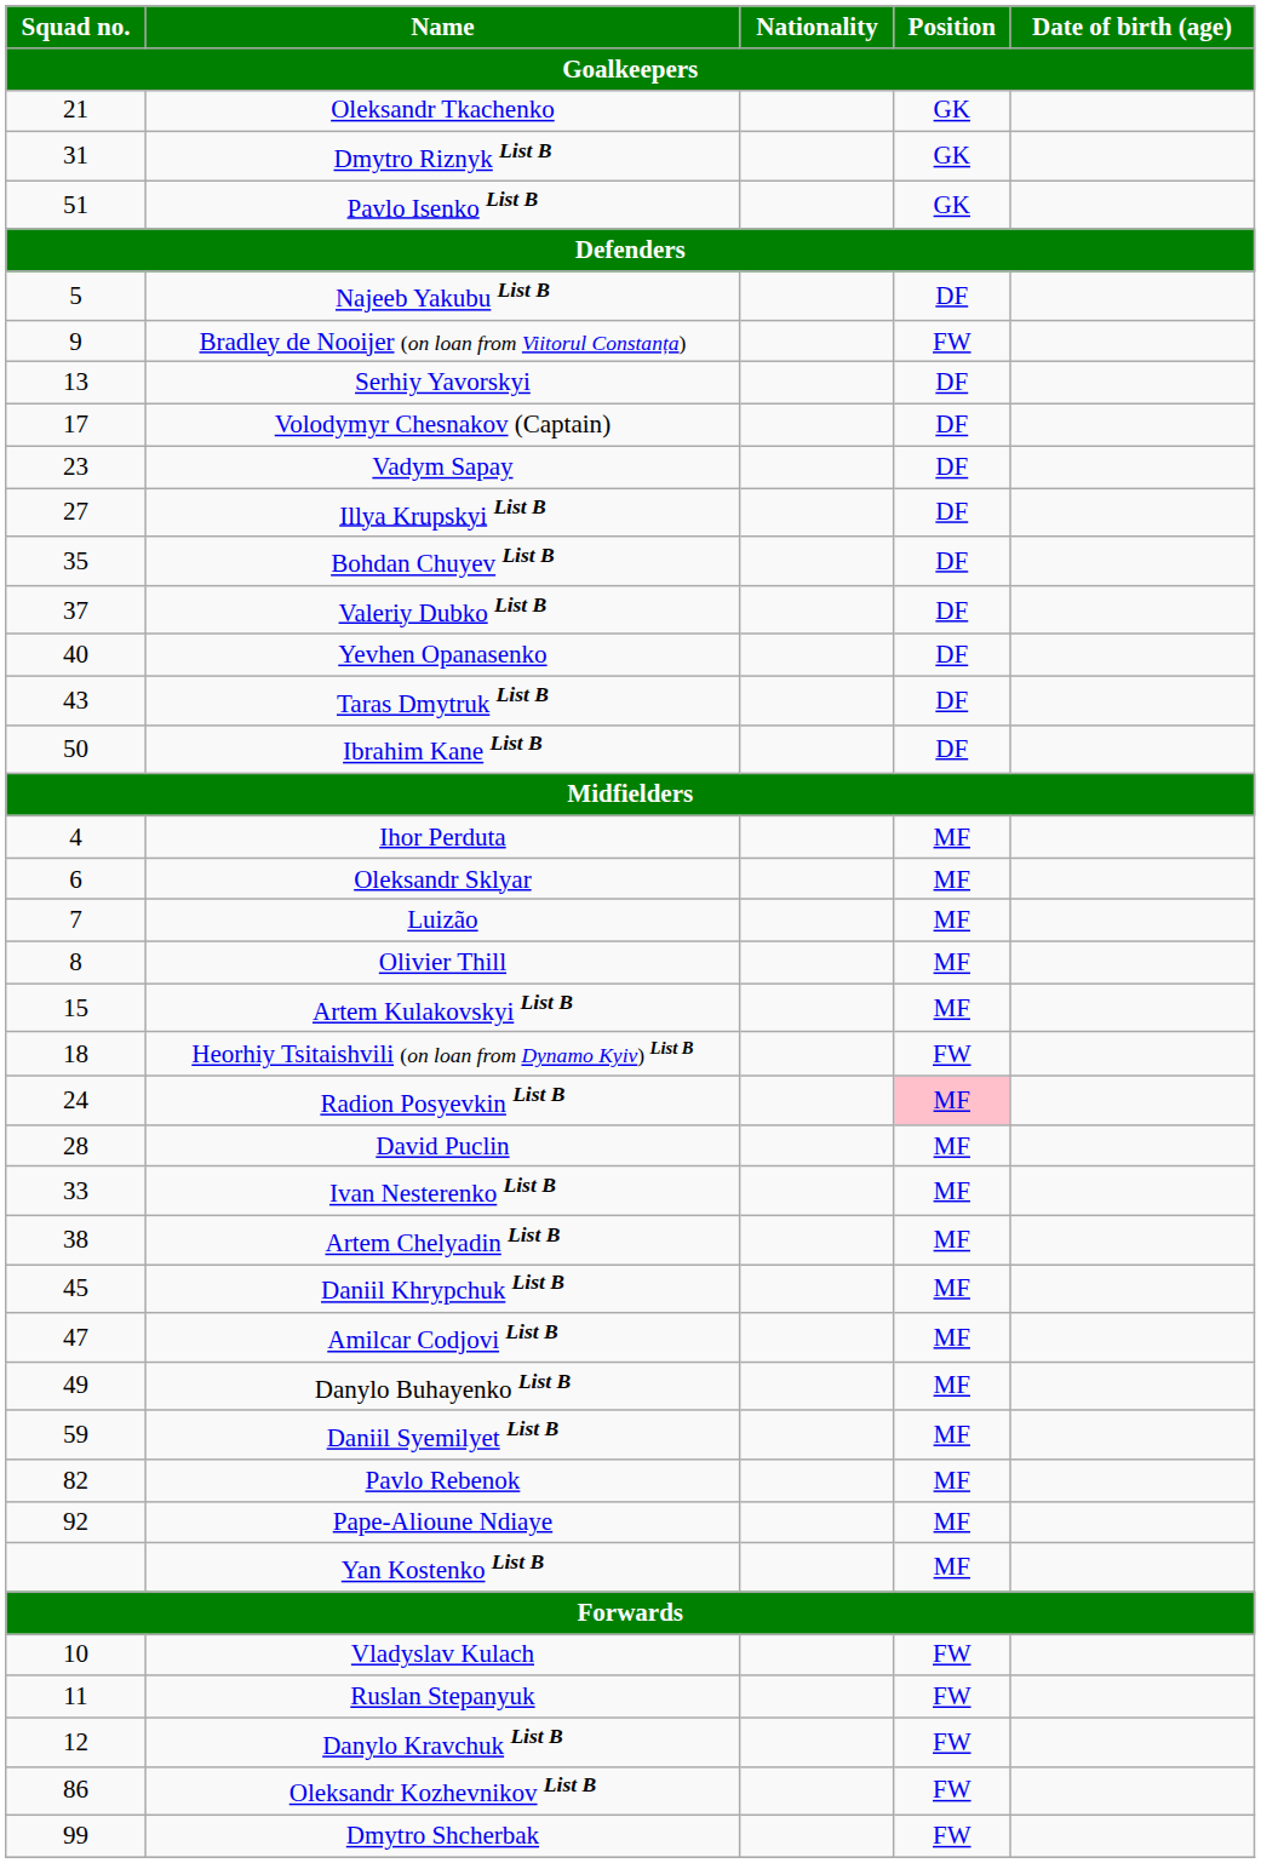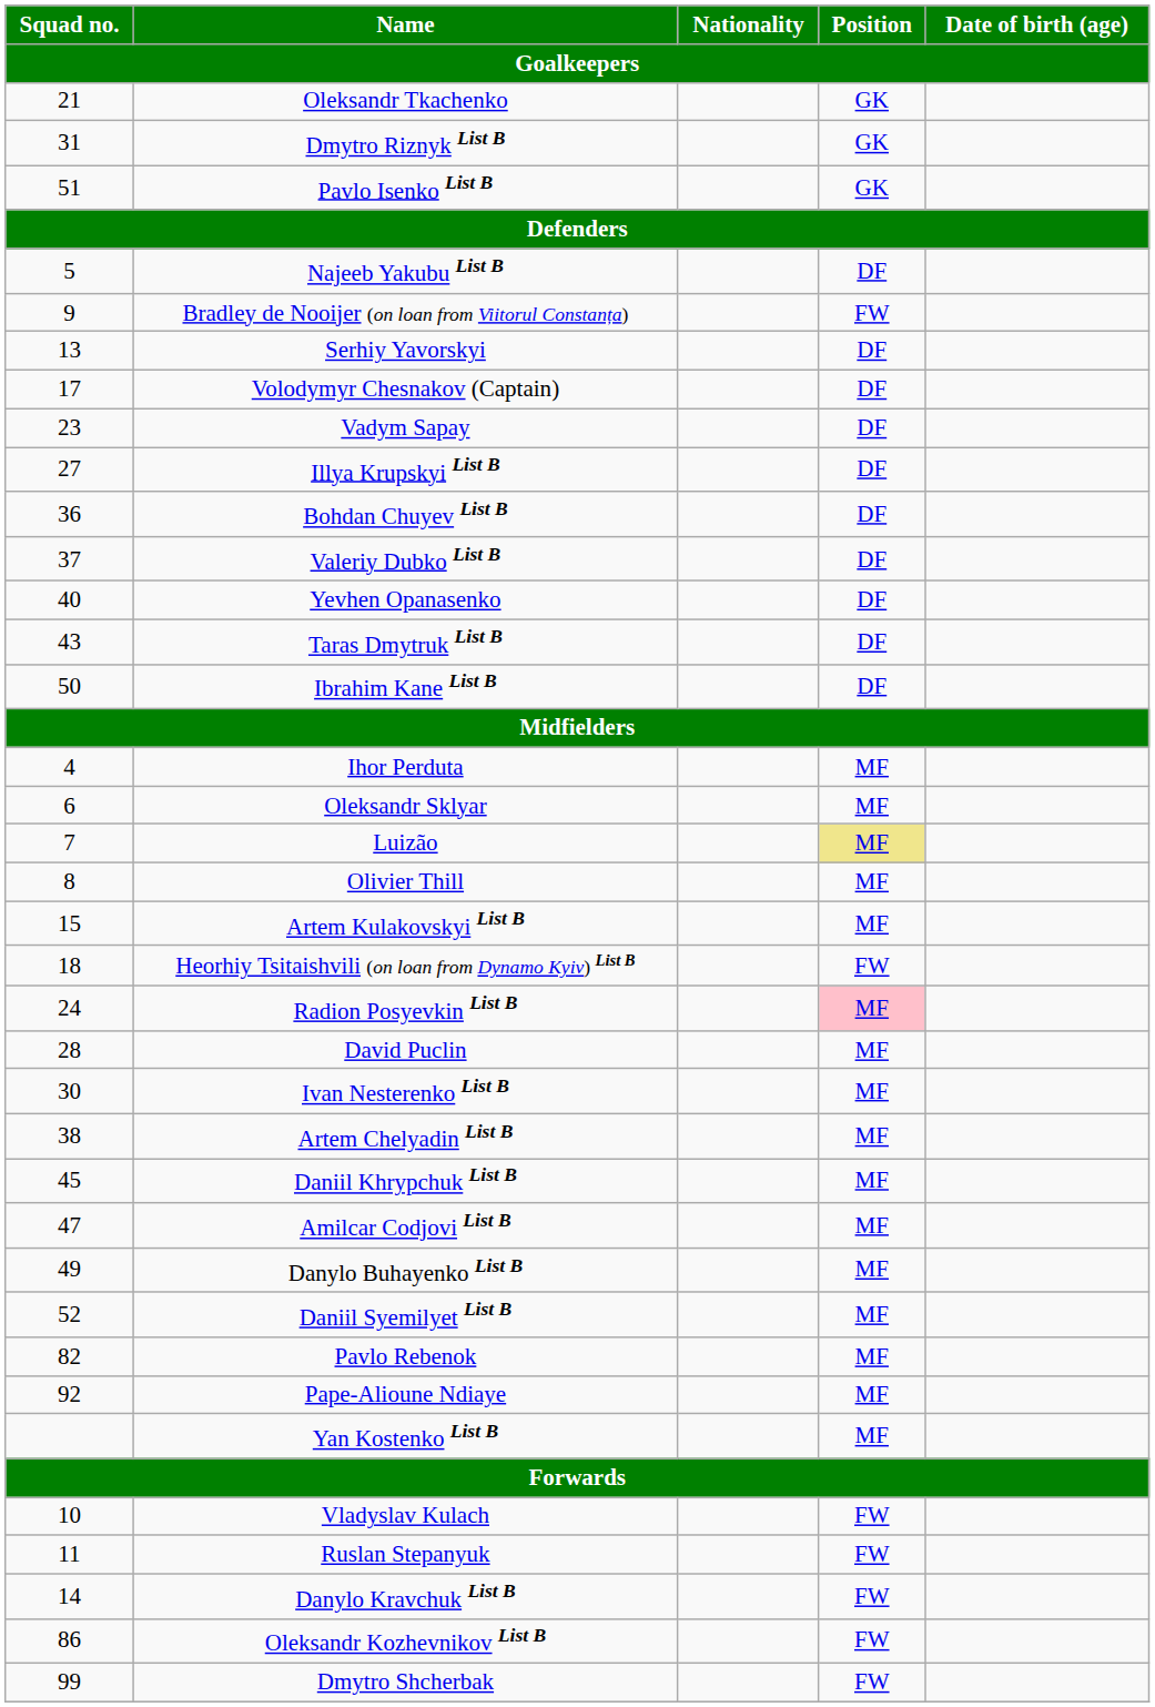Bohdan Chuyev List B | Squad no. / Goalkeepers: 35 -> 36
Luizão | Position / Goalkeepers: no background -> khaki background
Ivan Nesterenko List B | Squad no. / Goalkeepers: 33 -> 30
Daniil Syemilyet List B | Squad no. / Goalkeepers: 59 -> 52
Danylo Kravchuk List B | Squad no. / Goalkeepers: 12 -> 14
